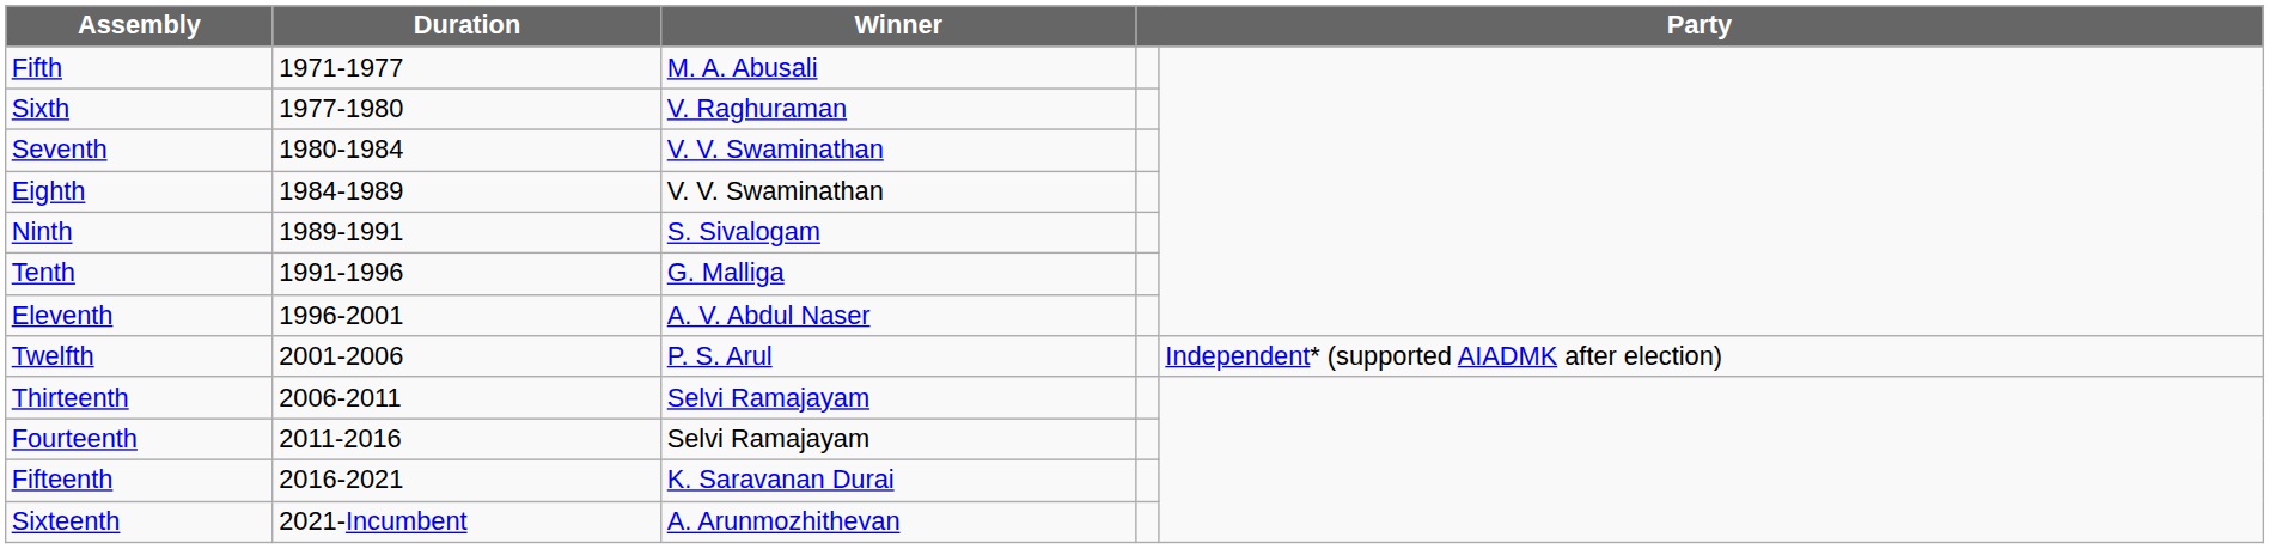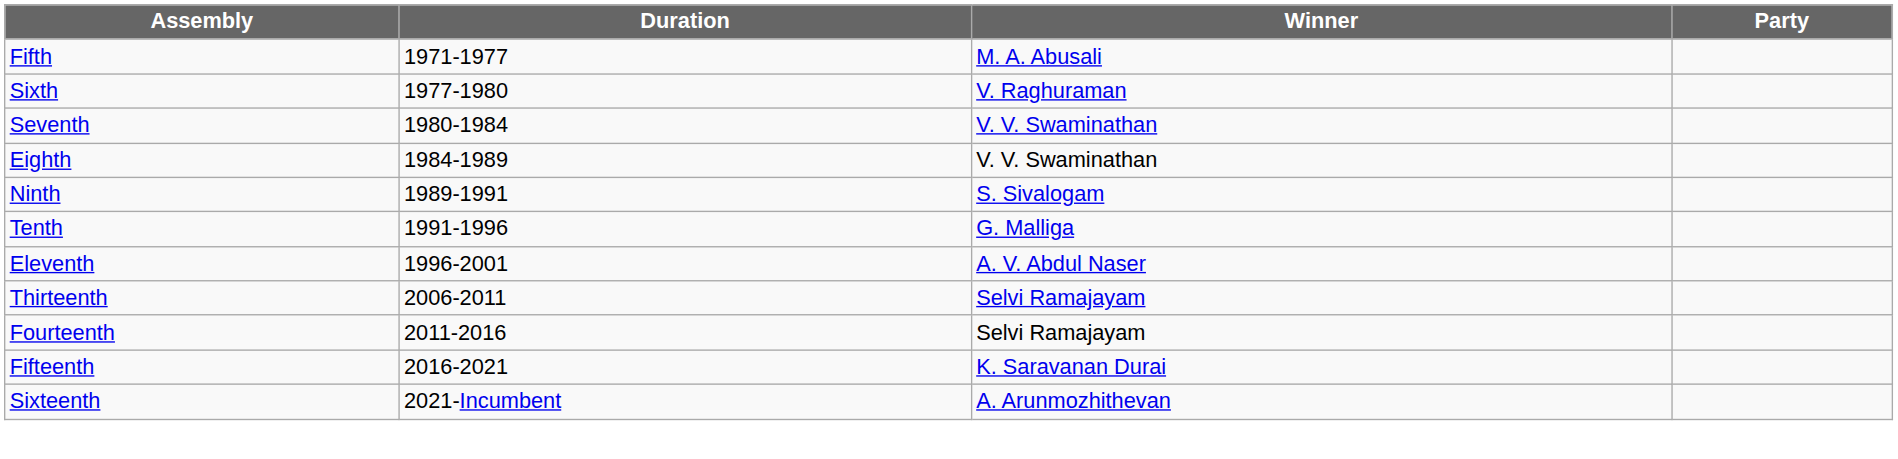- row: Twelfth | 2001-2006 | P. S. Arul | Independent* (supported AIADMK after election)
